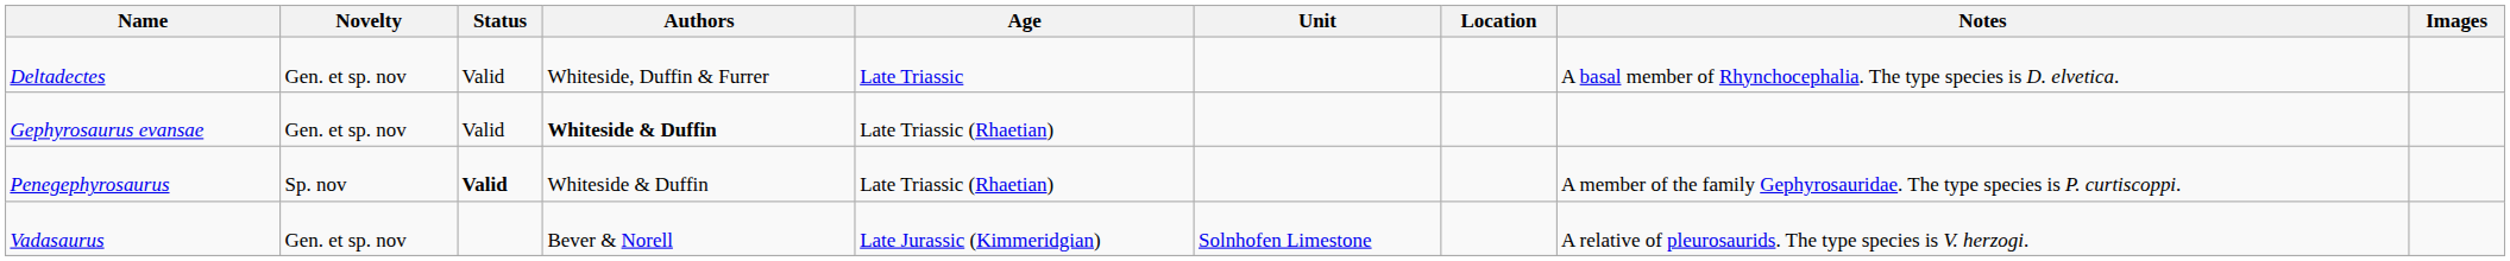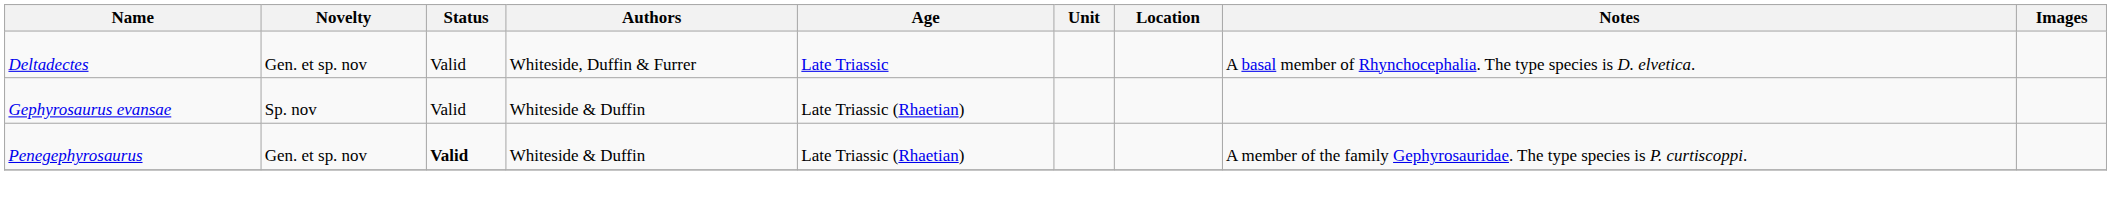Gephyrosaurus evansae | Novelty: Gen. et sp. nov -> Sp. nov
Gephyrosaurus evansae | Authors: bold -> normal
Penegephyrosaurus | Novelty: Sp. nov -> Gen. et sp. nov
- row: Vadasaurus | Gen. et sp. nov | Bever & Norell | Late Jurassic (Kimmeridgian) | Solnhofen Limestone | A relative of pleurosaurids. The type species is V. herzogi.
